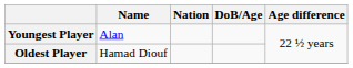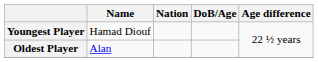Youngest Player | Name: Alan -> Hamad Diouf
Oldest Player | Name: Hamad Diouf -> Alan
